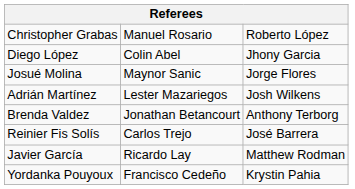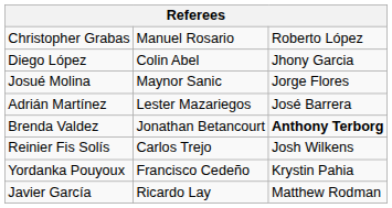Adrián Martínez | column 3: Josh Wilkens -> José Barrera
Brenda Valdez | column 3: normal -> bold
Reinier Fis Solís | column 3: José Barrera -> Josh Wilkens
rows swapped: Yordanka Pouyoux <-> Javier García
